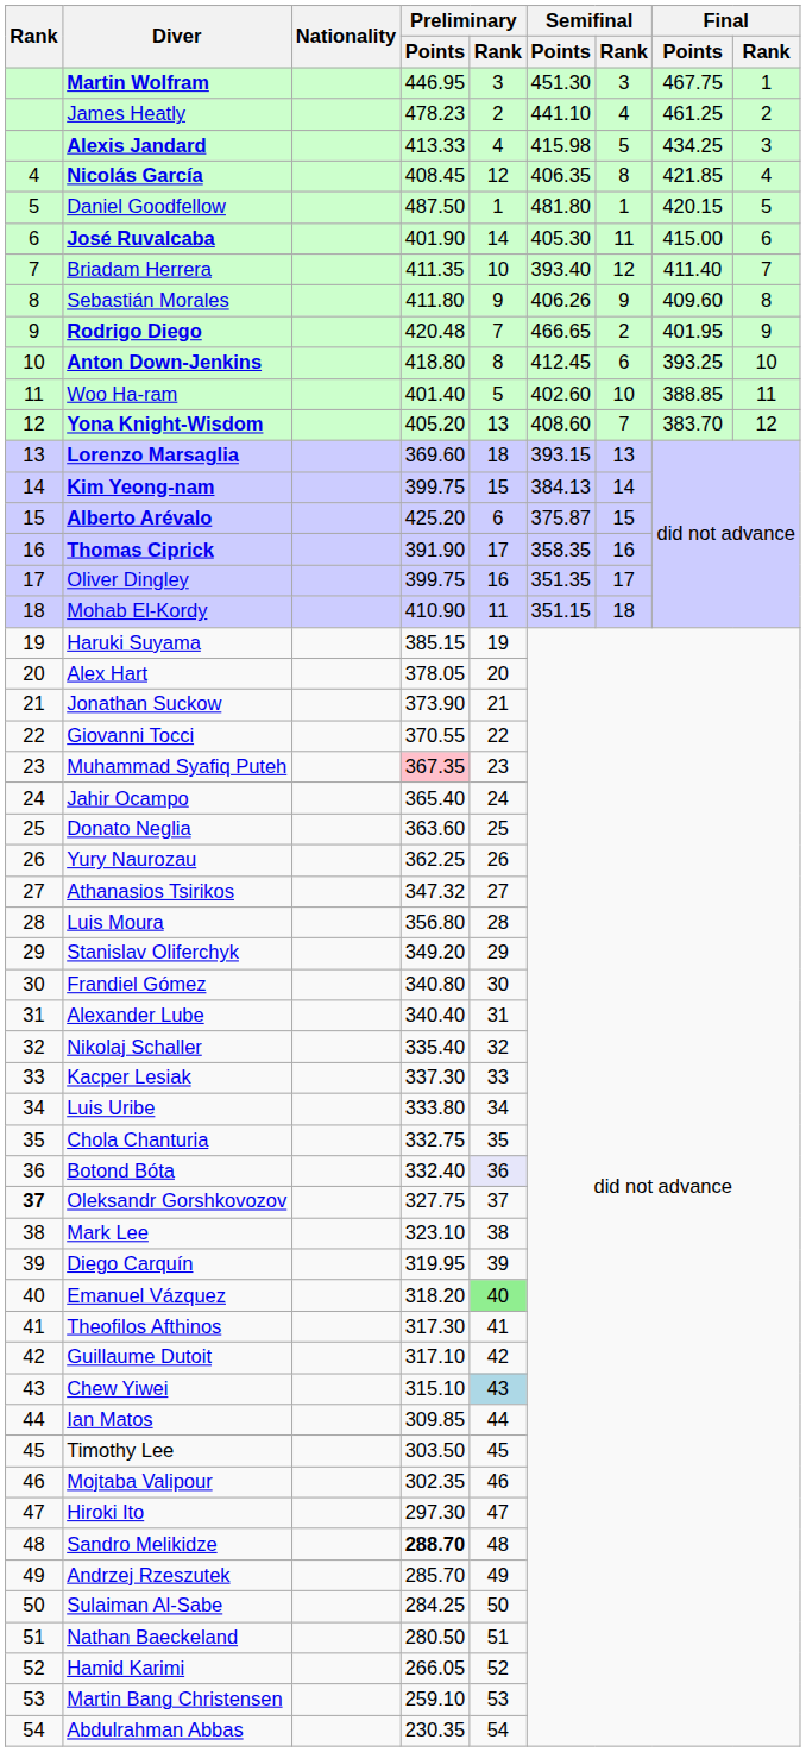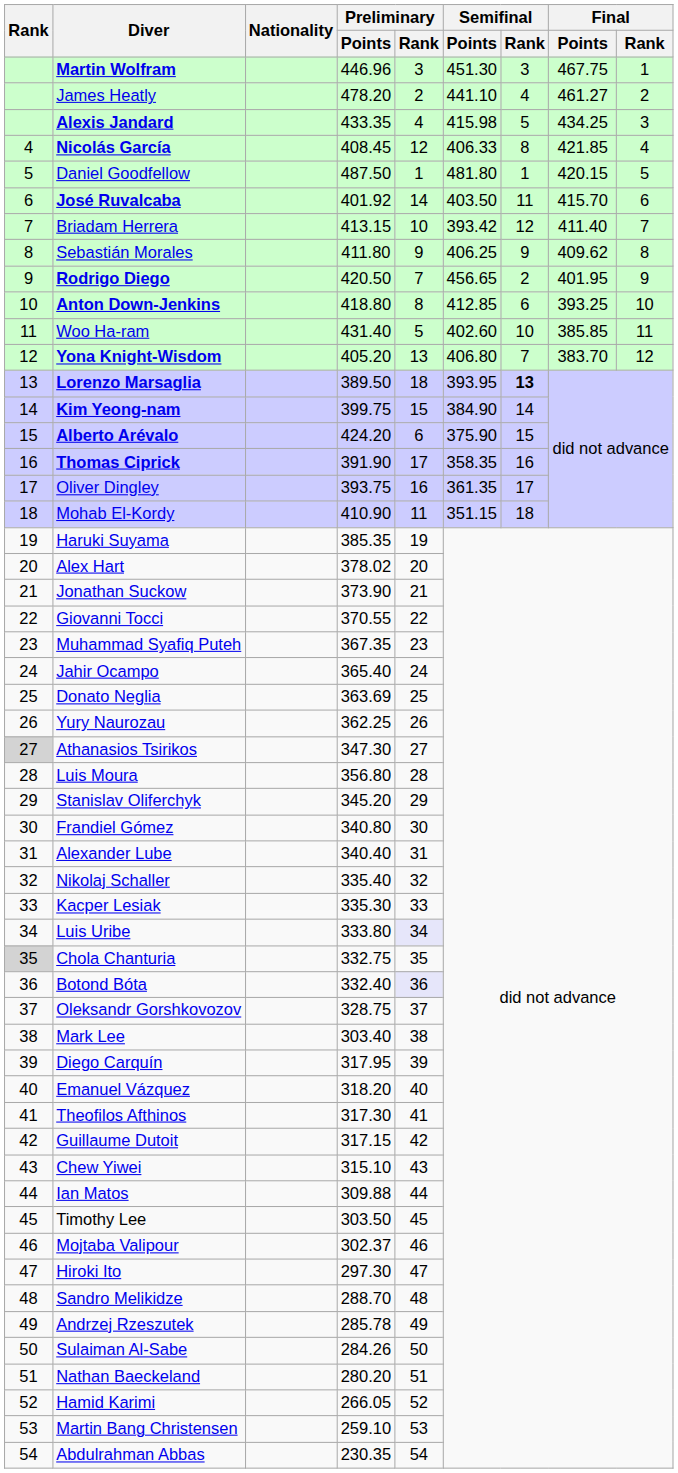Martin Wolfram | Preliminary / Points: 446.95 -> 446.96
James Heatly | Preliminary / Points: 478.23 -> 478.20
James Heatly | Final / Points: 461.25 -> 461.27
Alexis Jandard | Preliminary / Points: 413.33 -> 433.35
Nicolás García | Semifinal / Points: 406.35 -> 406.33
José Ruvalcaba | Preliminary / Points: 401.90 -> 401.92
José Ruvalcaba | Semifinal / Points: 405.30 -> 403.50
José Ruvalcaba | Final / Points: 415.00 -> 415.70
Briadam Herrera | Preliminary / Points: 411.35 -> 413.15
Briadam Herrera | Semifinal / Points: 393.40 -> 393.42
Sebastián Morales | Semifinal / Points: 406.26 -> 406.25
Sebastián Morales | Final / Points: 409.60 -> 409.62
Rodrigo Diego | Preliminary / Points: 420.48 -> 420.50
Rodrigo Diego | Semifinal / Points: 466.65 -> 456.65
Anton Down-Jenkins | Semifinal / Points: 412.45 -> 412.85
Woo Ha-ram | Preliminary / Points: 401.40 -> 431.40
Woo Ha-ram | Final / Points: 388.85 -> 385.85
Yona Knight-Wisdom | Semifinal / Points: 408.60 -> 406.80
Lorenzo Marsaglia | Preliminary / Points: 369.60 -> 389.50
Lorenzo Marsaglia | Semifinal / Points: 393.15 -> 393.95
Lorenzo Marsaglia | Semifinal / Rank: normal -> bold
Kim Yeong-nam | Semifinal / Points: 384.13 -> 384.90
Alberto Arévalo | Preliminary / Points: 425.20 -> 424.20
Alberto Arévalo | Semifinal / Points: 375.87 -> 375.90
Oliver Dingley | Preliminary / Points: 399.75 -> 393.75
Oliver Dingley | Semifinal / Points: 351.35 -> 361.35
Haruki Suyama | Preliminary / Points: 385.15 -> 385.35
Alex Hart | Preliminary / Points: 378.05 -> 378.02
Muhammad Syafiq Puteh | Preliminary / Points: pink background -> no background
Donato Neglia | Preliminary / Points: 363.60 -> 363.69
Athanasios Tsirikos | Rank: no background -> lightgrey background
Athanasios Tsirikos | Preliminary / Points: 347.32 -> 347.30
Stanislav Oliferchyk | Preliminary / Points: 349.20 -> 345.20
Kacper Lesiak | Preliminary / Points: 337.30 -> 335.30
Luis Uribe | Preliminary / Rank: no background -> lavender background
Chola Chanturia | Rank: no background -> lightgrey background
Oleksandr Gorshkovozov | Rank: bold -> normal
Oleksandr Gorshkovozov | Preliminary / Points: 327.75 -> 328.75
Mark Lee | Preliminary / Points: 323.10 -> 303.40
Diego Carquín | Preliminary / Points: 319.95 -> 317.95
Emanuel Vázquez | Preliminary / Rank: lightgreen background -> no background
Guillaume Dutoit | Preliminary / Points: 317.10 -> 317.15
Chew Yiwei | Preliminary / Rank: lightblue background -> no background
Ian Matos | Preliminary / Points: 309.85 -> 309.88
Mojtaba Valipour | Preliminary / Points: 302.35 -> 302.37
Sandro Melikidze | Preliminary / Points: bold -> normal
Andrzej Rzeszutek | Preliminary / Points: 285.70 -> 285.78
Sulaiman Al-Sabe | Preliminary / Points: 284.25 -> 284.26
Nathan Baeckeland | Preliminary / Points: 280.50 -> 280.20
